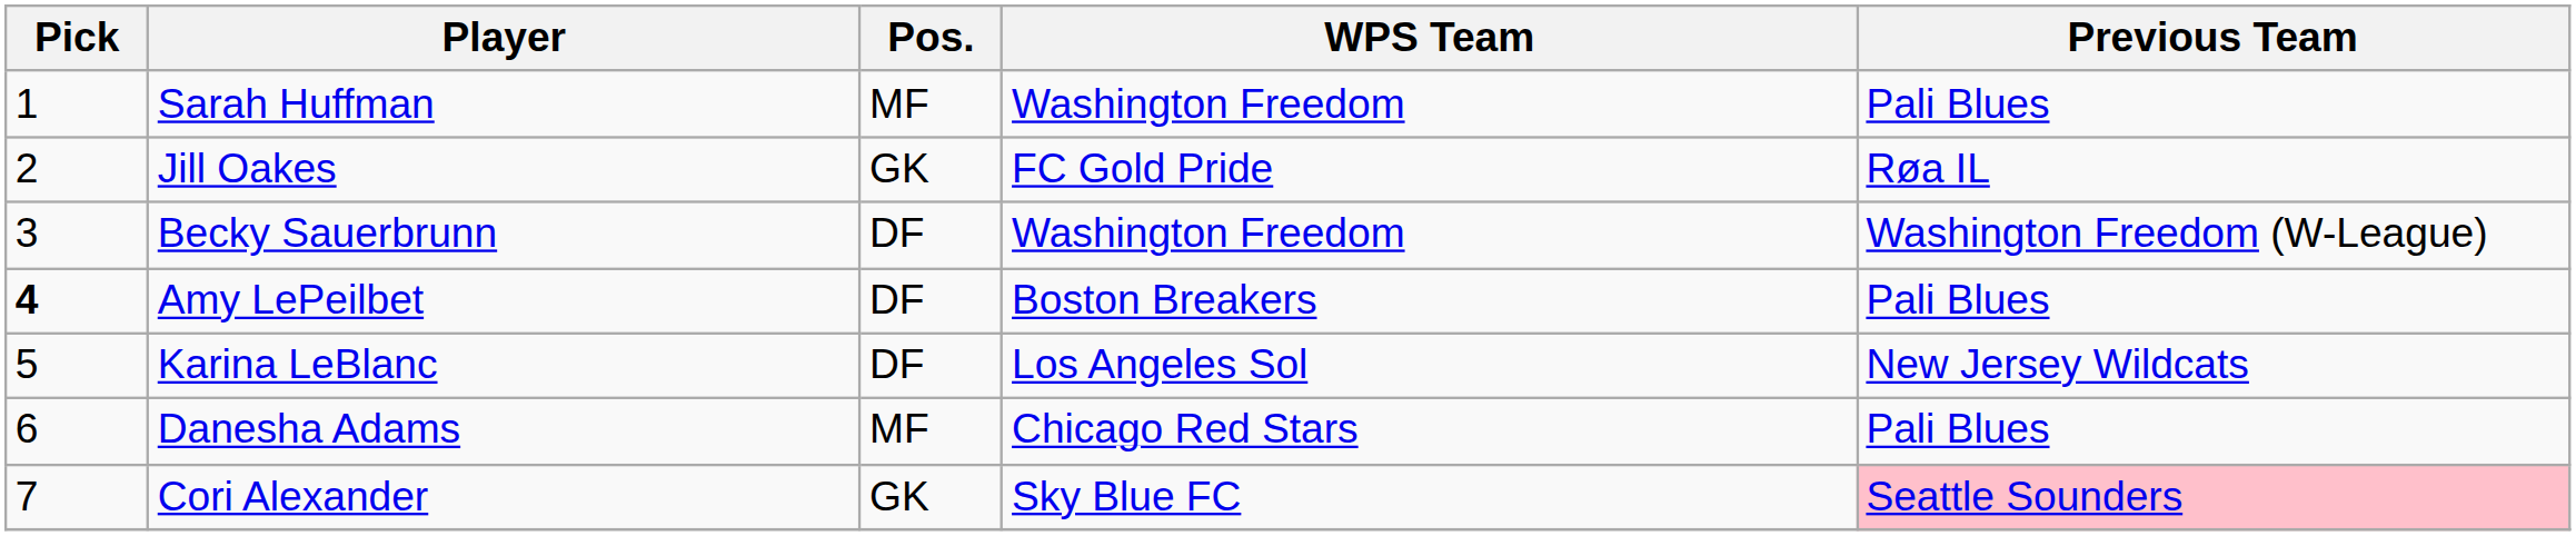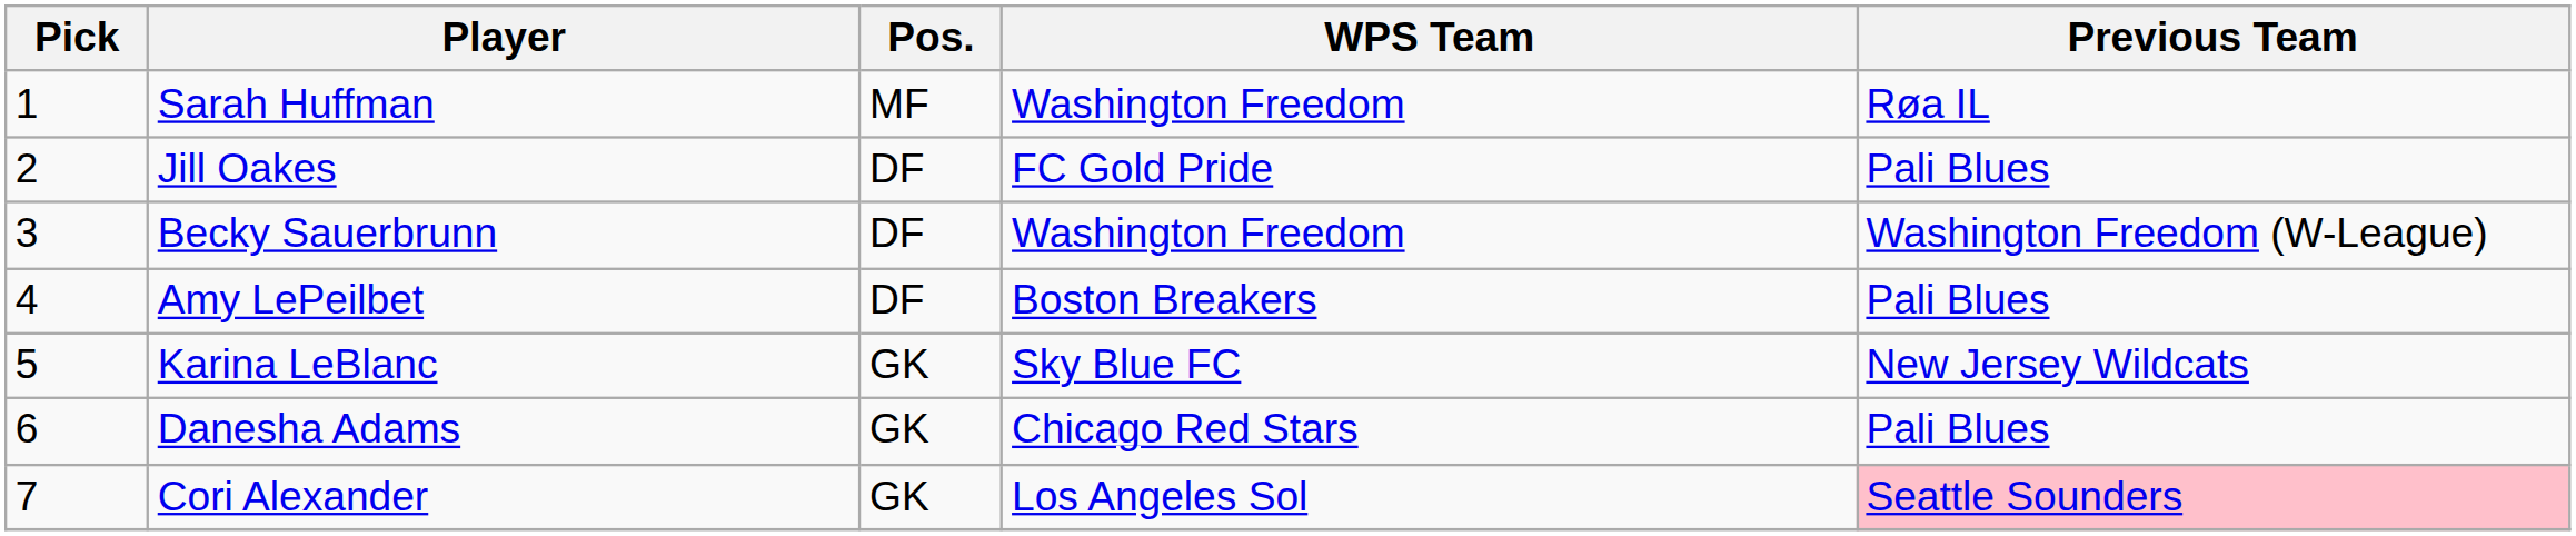Sarah Huffman | Previous Team: Pali Blues -> Røa IL
Jill Oakes | Pos.: GK -> DF
Jill Oakes | Previous Team: Røa IL -> Pali Blues
Amy LePeilbet | Pick: bold -> normal
Karina LeBlanc | Pos.: DF -> GK
Karina LeBlanc | WPS Team: Los Angeles Sol -> Sky Blue FC
Danesha Adams | Pos.: MF -> GK
Cori Alexander | WPS Team: Sky Blue FC -> Los Angeles Sol
